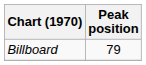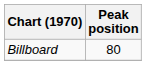Billboard | Peak position: 79 -> 80
